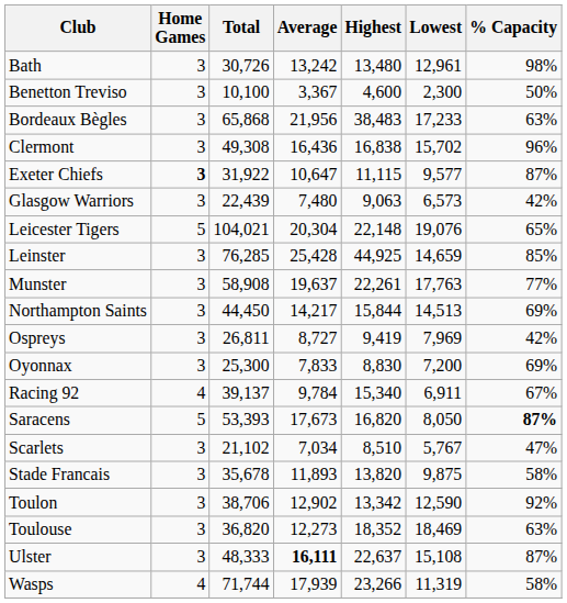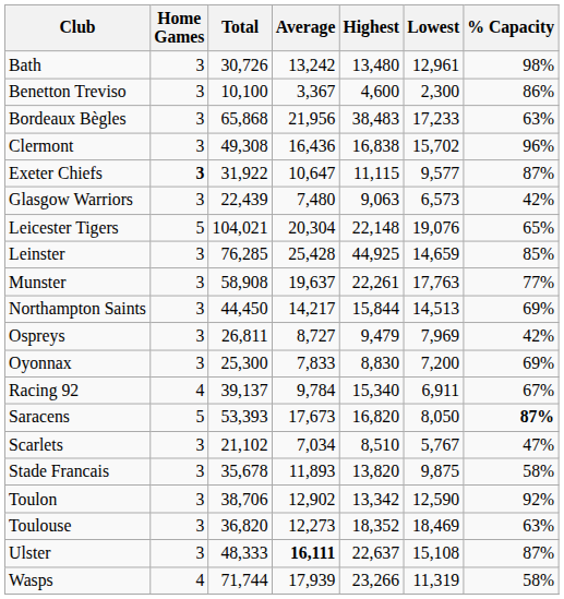Benetton Treviso | % Capacity: 50% -> 86%
Ospreys | Highest: 9,419 -> 9,479
